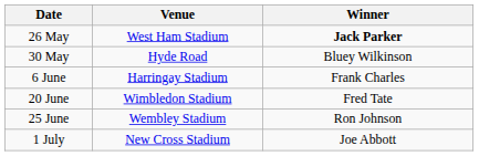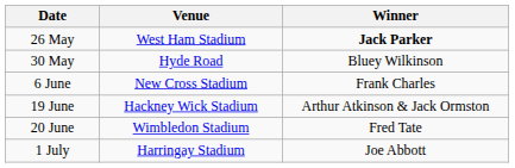6 June | Venue: Harringay Stadium -> New Cross Stadium
+ row: 19 June | Hackney Wick Stadium | Arthur Atkinson & Jack Ormston
- row: 25 June | Wembley Stadium | Ron Johnson
1 July | Venue: New Cross Stadium -> Harringay Stadium
